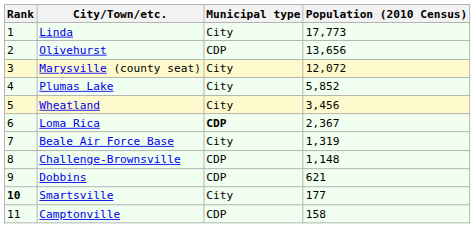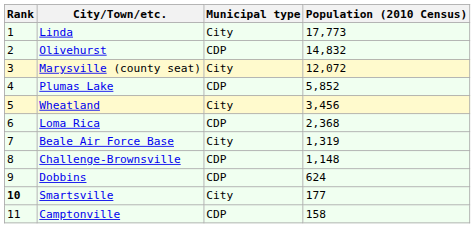Olivehurst | Population (2010 Census): 13,656 -> 14,832
Plumas Lake | Municipal type: City -> CDP
Loma Rica | Municipal type: bold -> normal
Loma Rica | Population (2010 Census): 2,367 -> 2,368
Dobbins | Population (2010 Census): 621 -> 624
